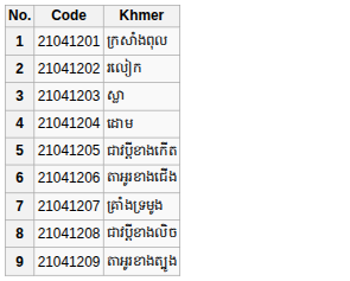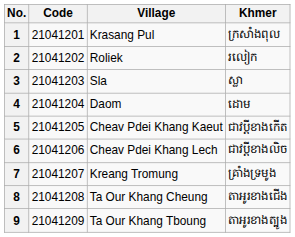+ column: Village | Krasang Pul | Roliek | Sla | Daom | Cheav Pdei Khang Kaeut | Cheav Pdei Khang Lech | Kreang Tromung | Ta Our Khang Cheung | Ta Our Khang Tboung
6 | Khmer: តាអូរខាងជើង -> ជាវប្ដីខាងលិច
8 | Khmer: ជាវប្ដីខាងលិច -> តាអូរខាងជើង
